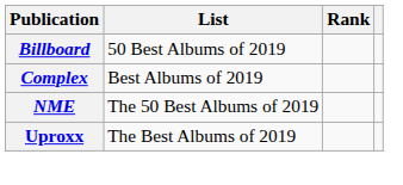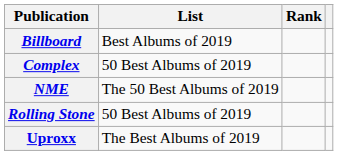Billboard | List: 50 Best Albums of 2019 -> Best Albums of 2019
Complex | List: Best Albums of 2019 -> 50 Best Albums of 2019
+ row: Rolling Stone | 50 Best Albums of 2019
